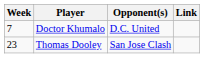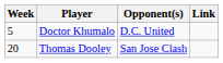Doctor Khumalo | Week: 7 -> 5
Thomas Dooley | Week: 23 -> 20
